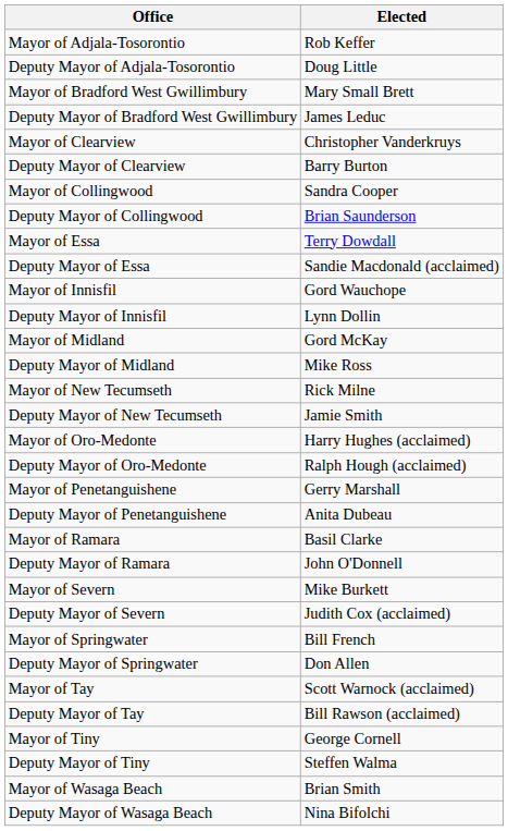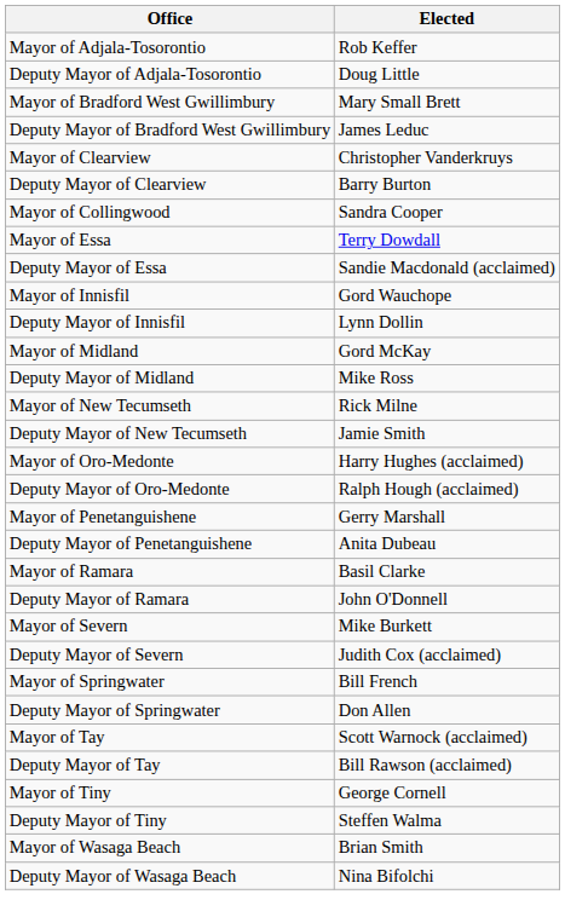- row: Deputy Mayor of Collingwood | Brian Saunderson
